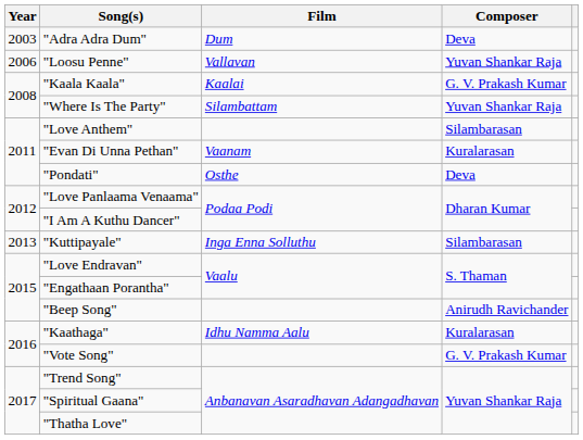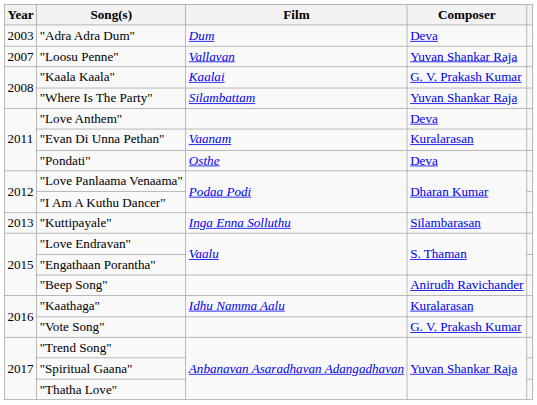"Loosu Penne" | Year: 2006 -> 2007
"Love Anthem" | Composer: Silambarasan -> Deva
